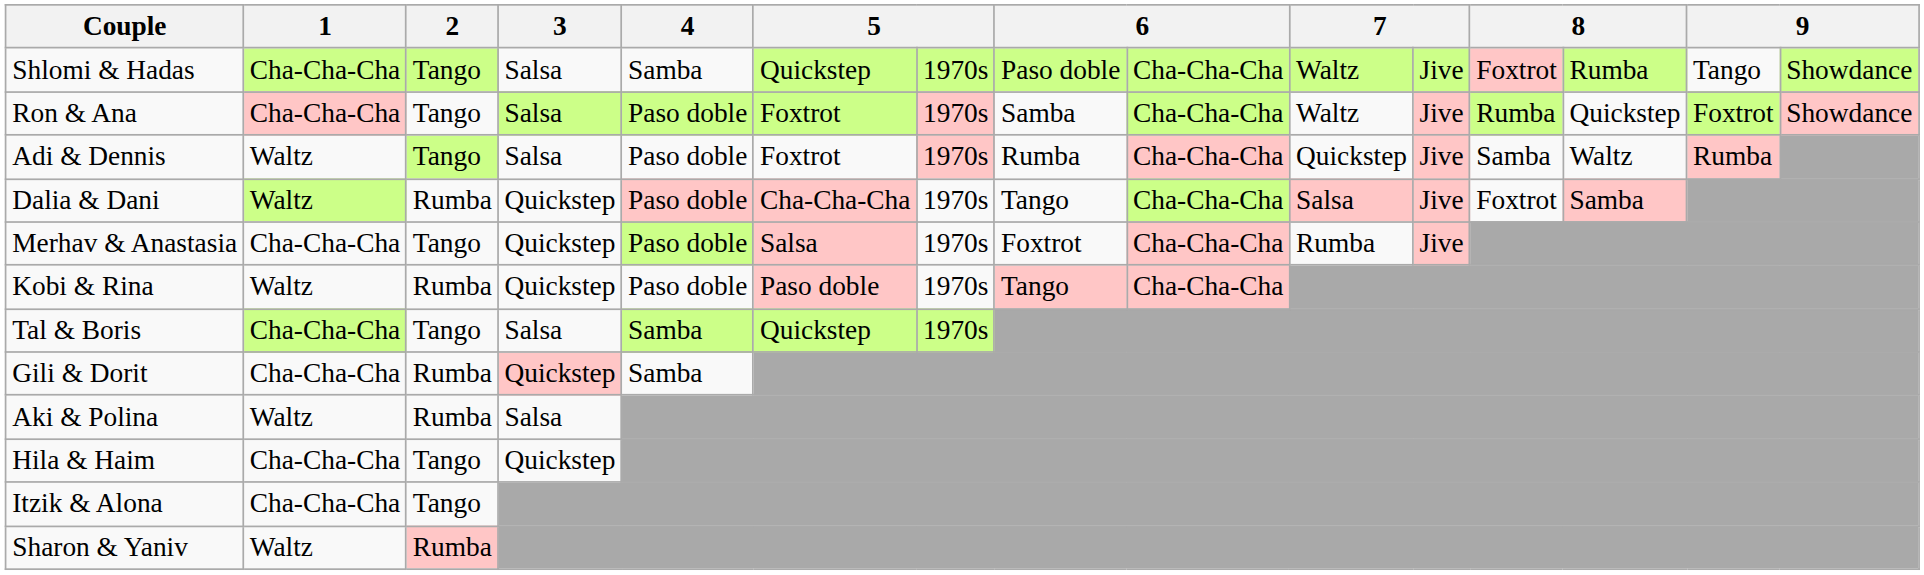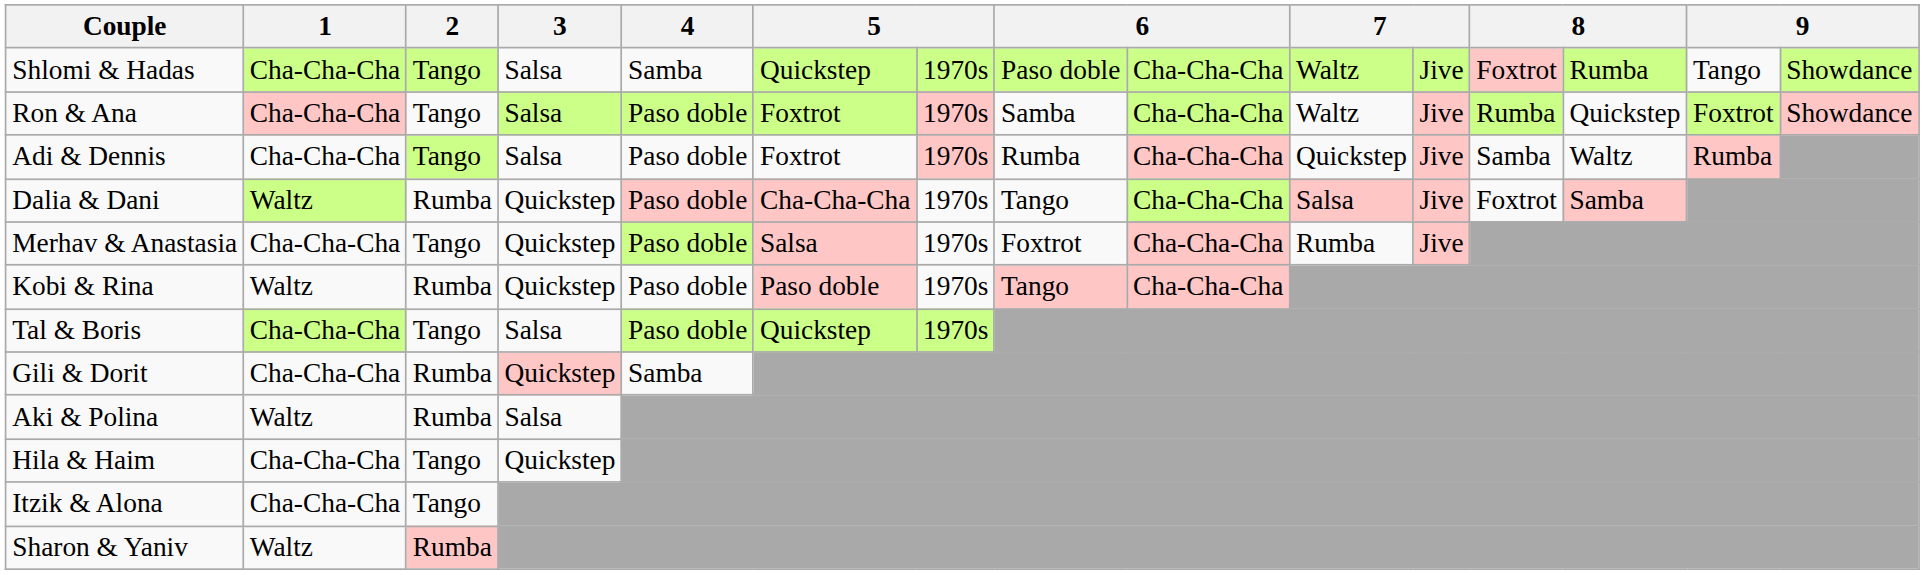Adi & Dennis | 1: Waltz -> Cha-Cha-Cha
Tal & Boris | 4: Samba -> Paso doble
